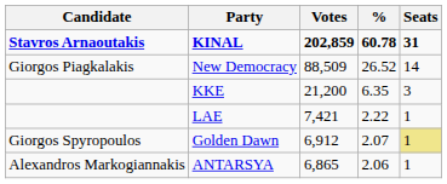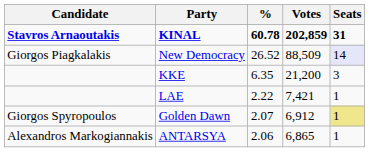columns swapped: Votes <-> %
New Democracy | Seats: no background -> lavender background
